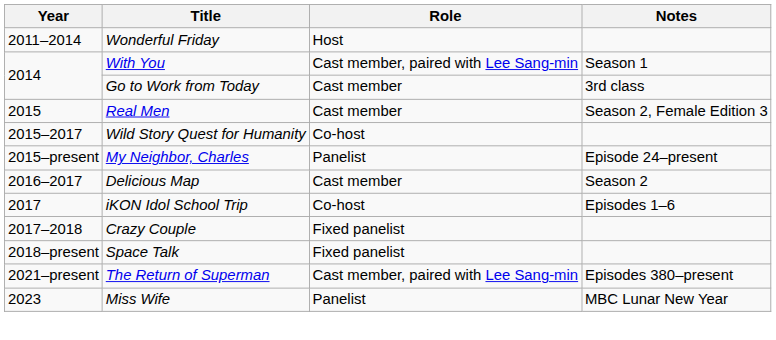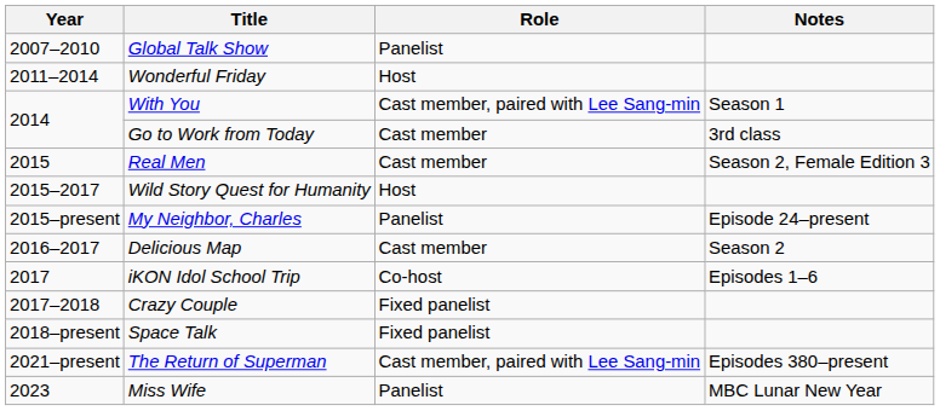+ row: 2007–2010 | Global Talk Show | Panelist
Wild Story Quest for Humanity | Role: Co-host -> Host
